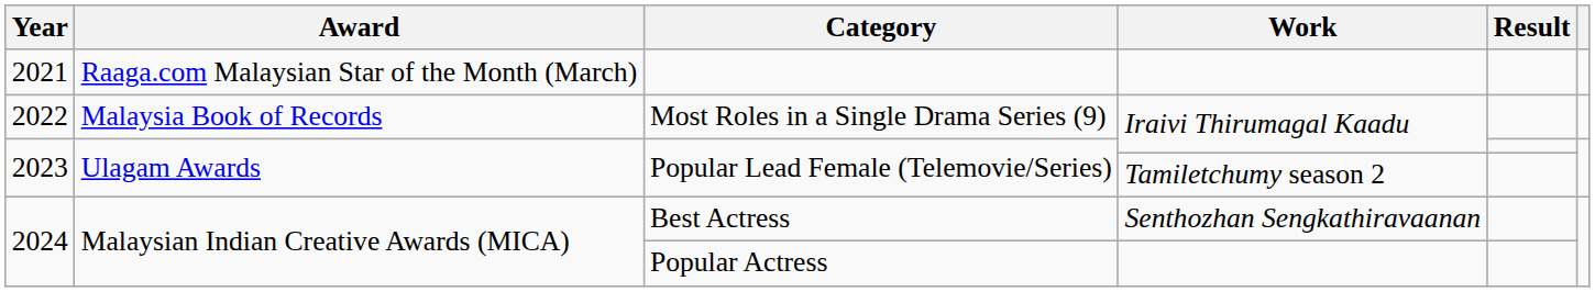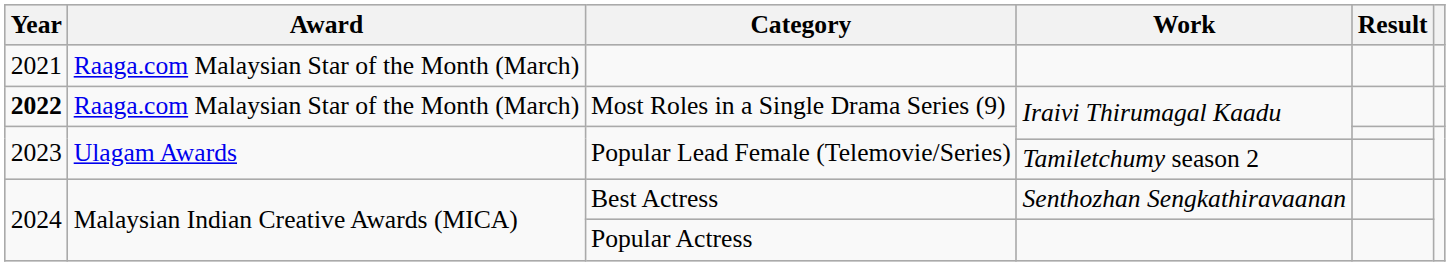Most Roles in a Single Drama Series (9) | Year: normal -> bold
Most Roles in a Single Drama Series (9) | Award: Malaysia Book of Records -> Raaga.com Malaysian Star of the Month (March)
